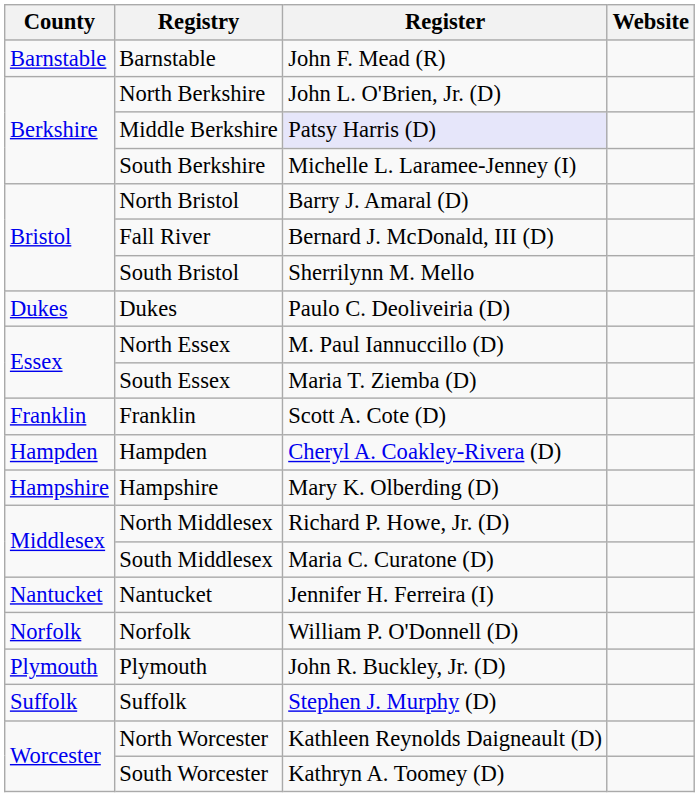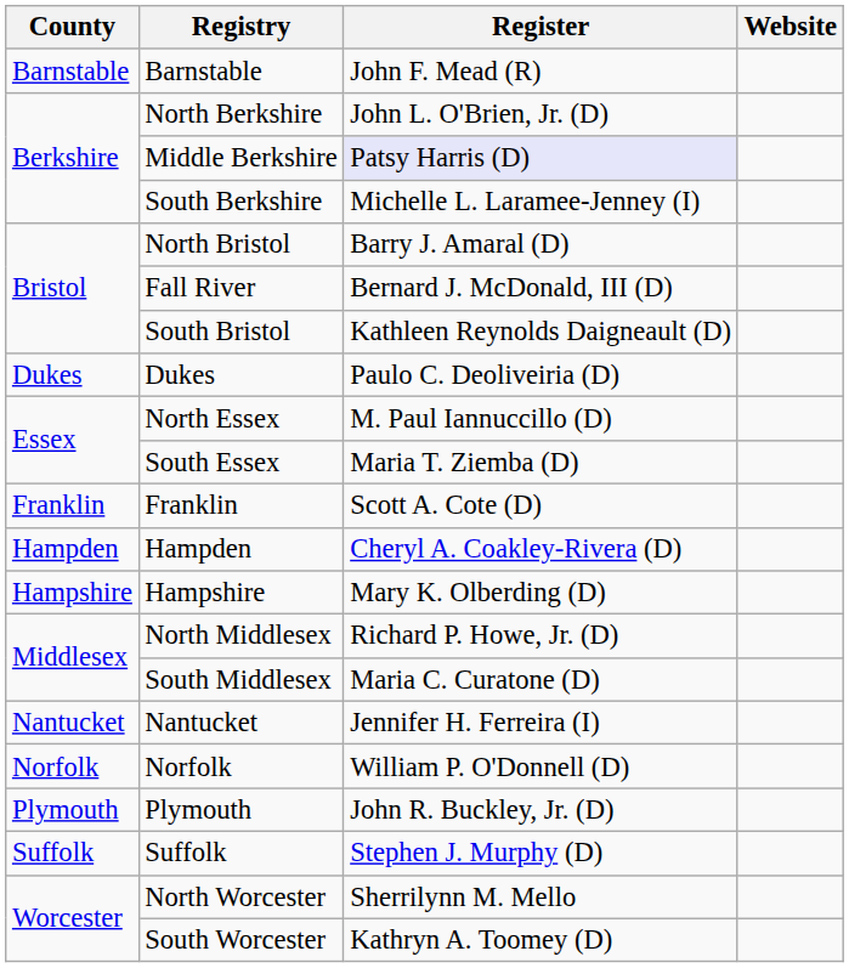South Bristol | Register: Sherrilynn M. Mello -> Kathleen Reynolds Daigneault (D)
North Worcester | Register: Kathleen Reynolds Daigneault (D) -> Sherrilynn M. Mello
